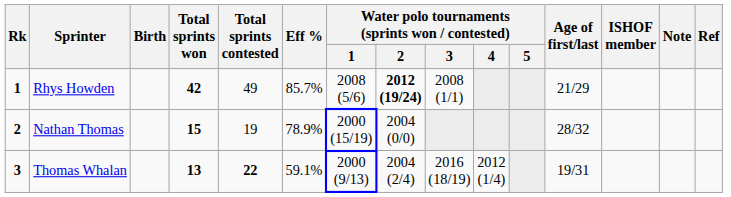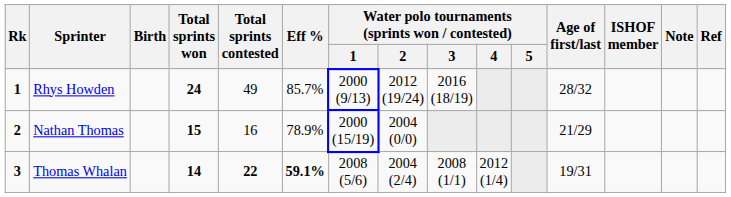Rhys Howden | Total sprints won: 42 -> 24
Rhys Howden | Water polo tournaments (sprints won / contested) / 1: 2008 (5/6) -> 2000 (9/13)
Rhys Howden | Water polo tournaments (sprints won / contested) / 2: bold -> normal
Rhys Howden | Water polo tournaments (sprints won / contested) / 3: 2008 (1/1) -> 2016 (18/19)
Rhys Howden | Age of first/last: 21/29 -> 28/32
Nathan Thomas | Total sprints contested: 19 -> 16
Nathan Thomas | Age of first/last: 28/32 -> 21/29
Thomas Whalan | Total sprints won: 13 -> 14
Thomas Whalan | Eff %: normal -> bold
Thomas Whalan | Water polo tournaments (sprints won / contested) / 1: 2000 (9/13) -> 2008 (5/6)
Thomas Whalan | Water polo tournaments (sprints won / contested) / 3: 2016 (18/19) -> 2008 (1/1)
